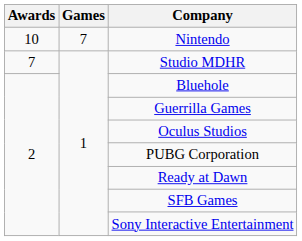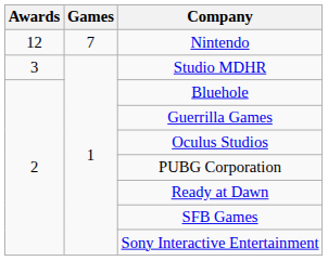Nintendo | Awards: 10 -> 12
Studio MDHR | Awards: 7 -> 3
